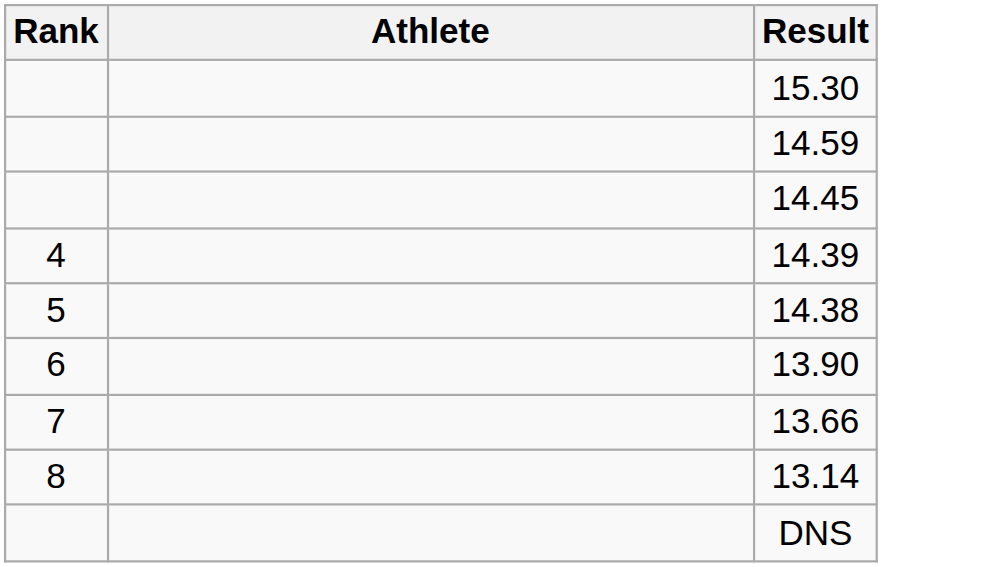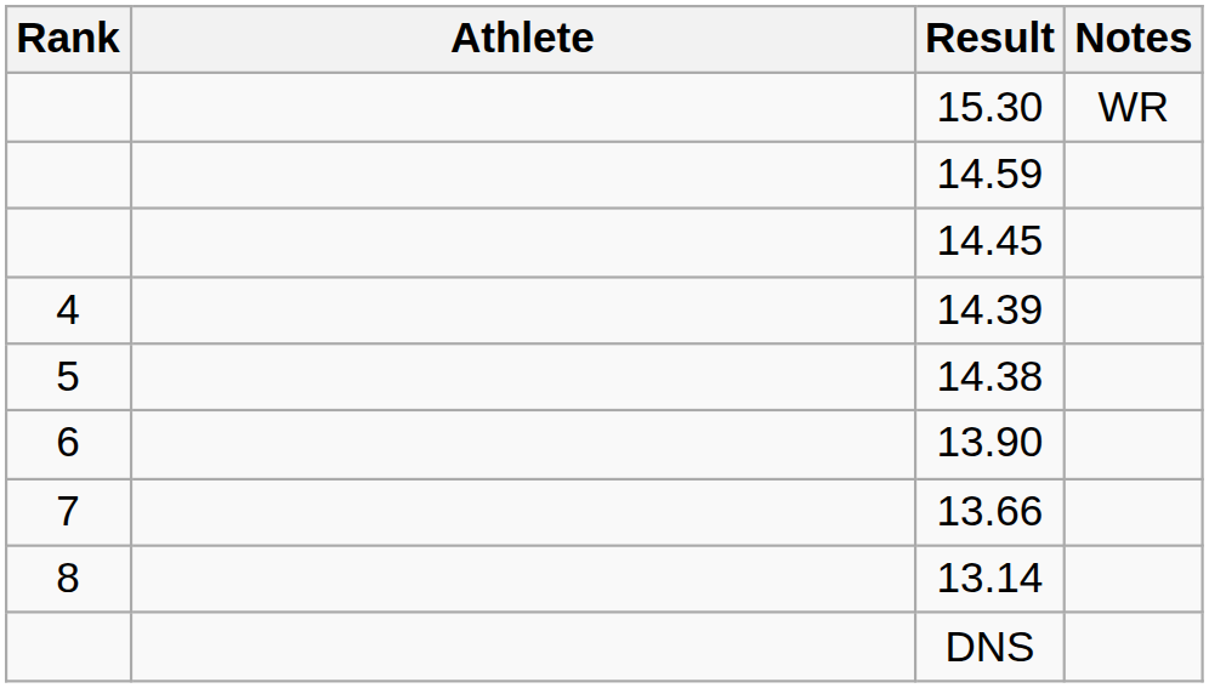+ column: Notes | WR
